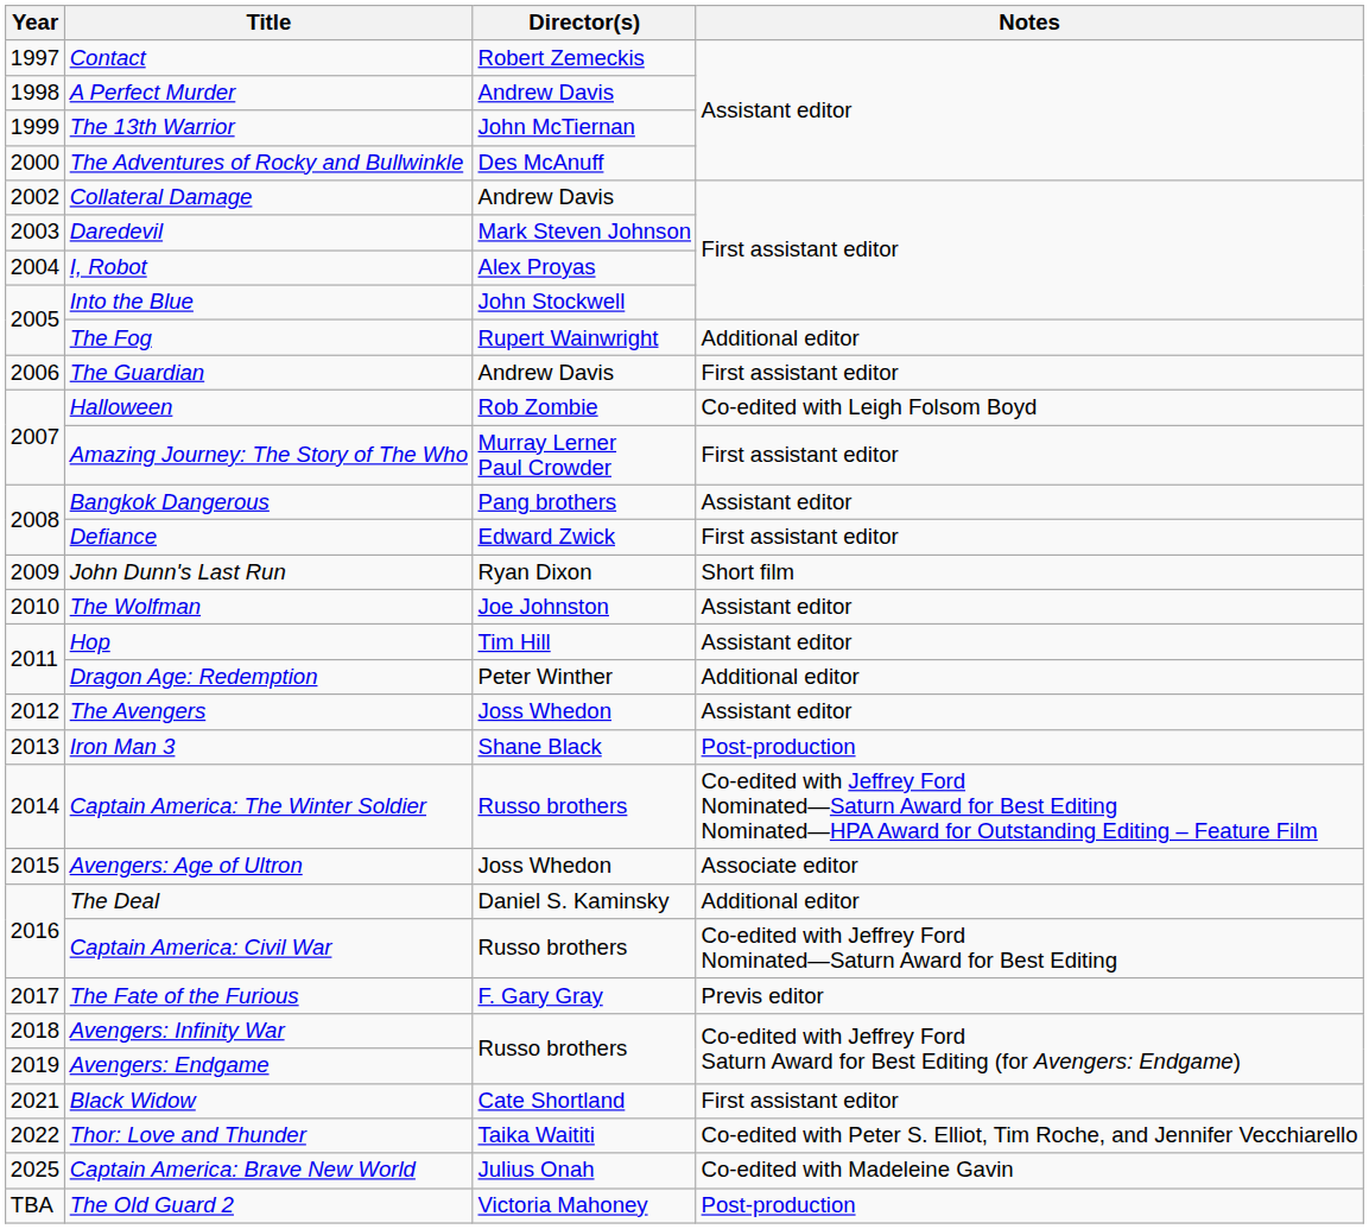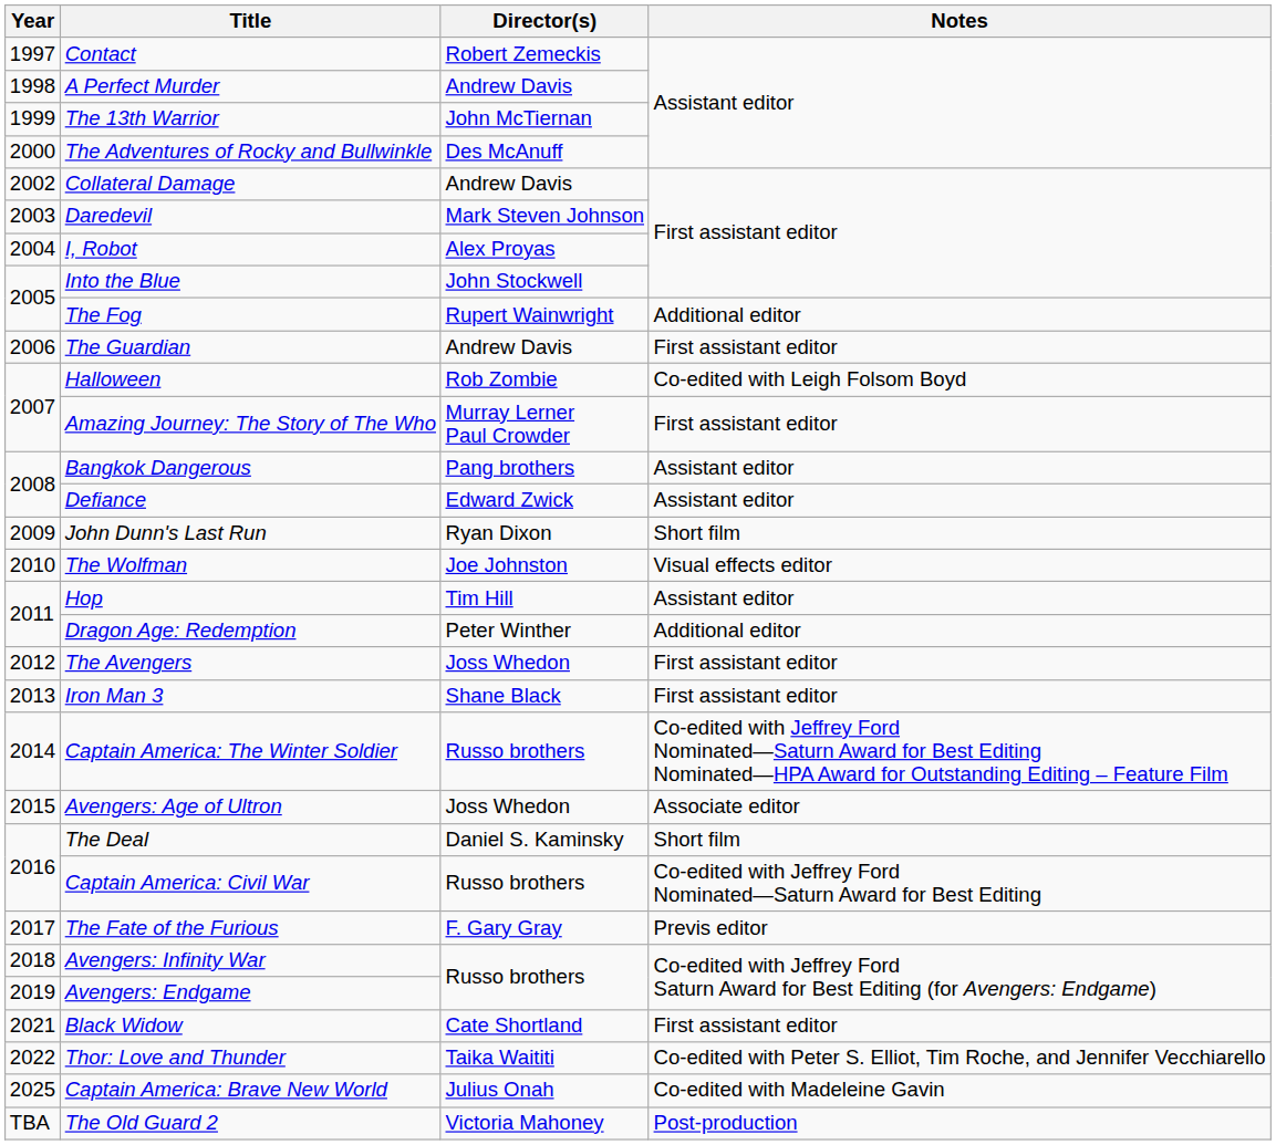Defiance | Notes: First assistant editor -> Assistant editor
The Wolfman | Notes: Assistant editor -> Visual effects editor
The Avengers | Notes: Assistant editor -> First assistant editor
Iron Man 3 | Notes: Post-production -> First assistant editor
The Deal | Notes: Additional editor -> Short film
